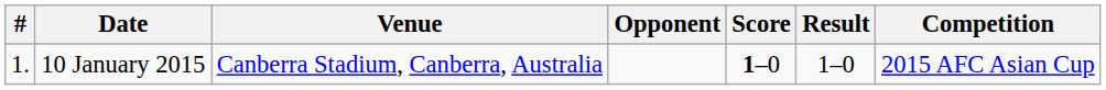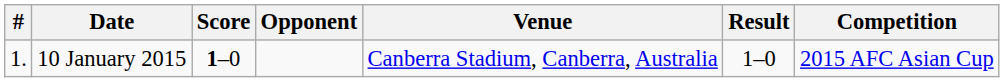columns swapped: Venue <-> Score
